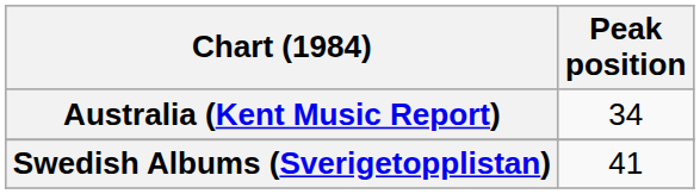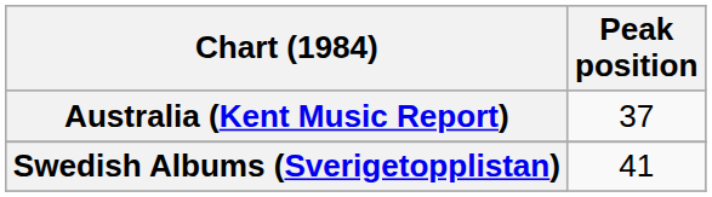Australia (Kent Music Report) | Peak position: 34 -> 37
